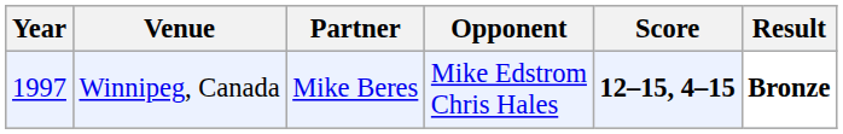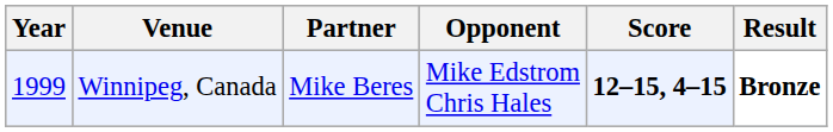Winnipeg, Canada | Year: 1997 -> 1999
